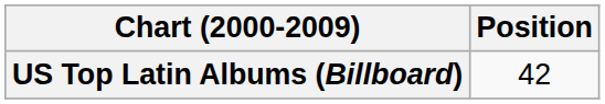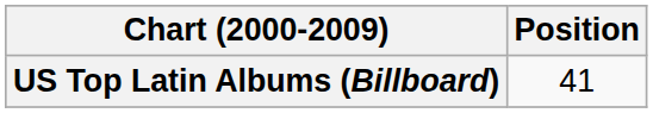US Top Latin Albums (Billboard) | Position: 42 -> 41
